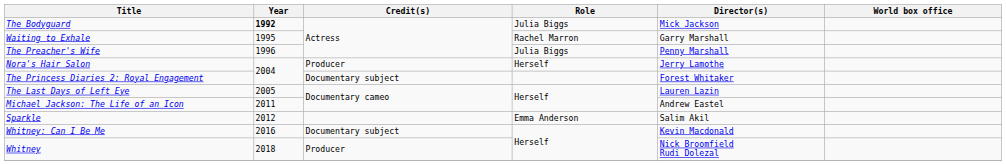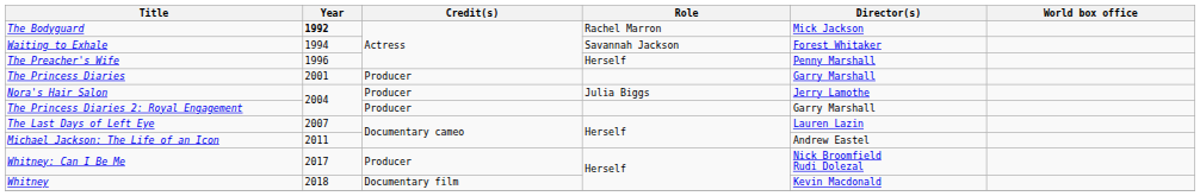The Bodyguard | Role: Julia Biggs -> Rachel Marron
Waiting to Exhale | Year: 1995 -> 1994
Waiting to Exhale | Role: Rachel Marron -> Savannah Jackson
Waiting to Exhale | Director(s): Garry Marshall -> Forest Whitaker
The Preacher's Wife | Role: Julia Biggs -> Herself
+ row: The Princess Diaries | 2001 | Producer | Garry Marshall
Nora's Hair Salon | Role: Herself -> Julia Biggs
The Princess Diaries 2: Royal Engagement | Credit(s): Documentary subject -> Producer
The Princess Diaries 2: Royal Engagement | Director(s): Forest Whitaker -> Garry Marshall
The Last Days of Left Eye | Year: 2005 -> 2007
- row: Sparkle | 2012 | Emma Anderson | Salim Akil
Whitney: Can I Be Me | Year: 2016 -> 2017
Whitney: Can I Be Me | Credit(s): Documentary subject -> Producer
Whitney: Can I Be Me | Director(s): Kevin Macdonald -> Nick Broomfield Rudi Dolezal
Whitney | Credit(s): Producer -> Documentary film
Whitney | Director(s): Nick Broomfield Rudi Dolezal -> Kevin Macdonald
